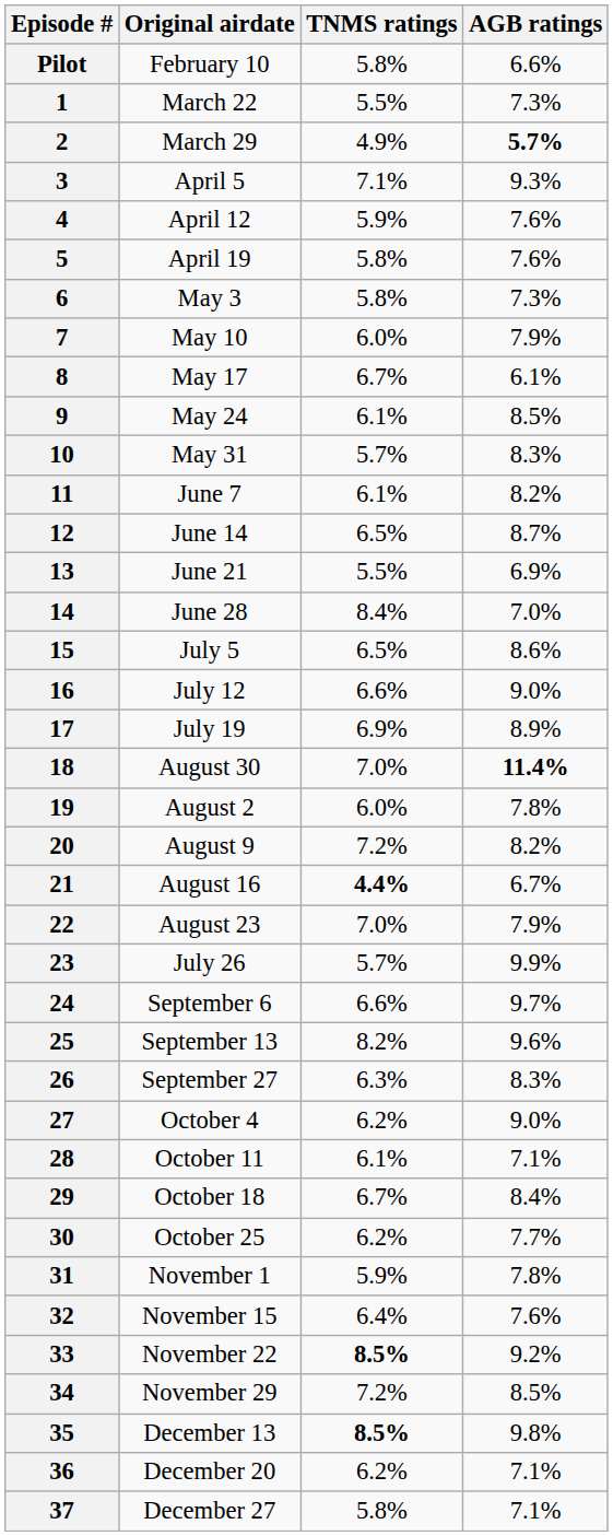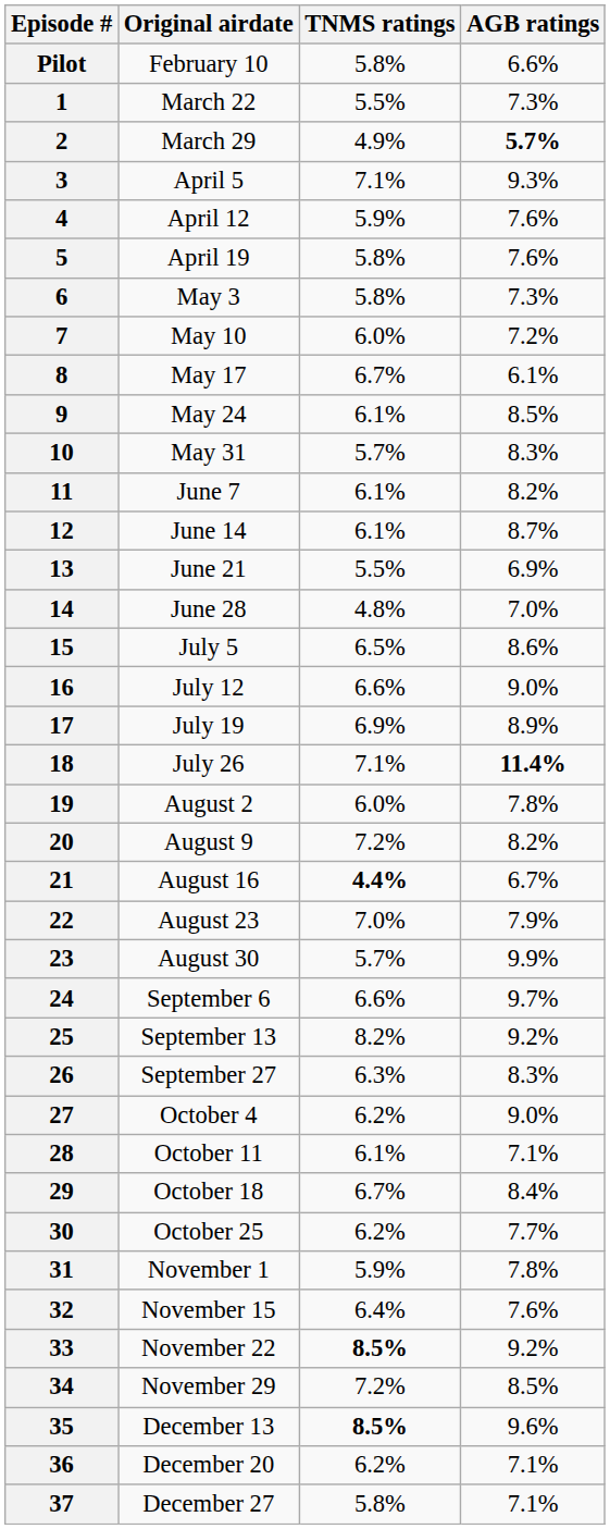7 | AGB ratings: 7.9% -> 7.2%
12 | TNMS ratings: 6.5% -> 6.1%
14 | TNMS ratings: 8.4% -> 4.8%
18 | Original airdate: August 30 -> July 26
18 | TNMS ratings: 7.0% -> 7.1%
23 | Original airdate: July 26 -> August 30
25 | AGB ratings: 9.6% -> 9.2%
35 | AGB ratings: 9.8% -> 9.6%
